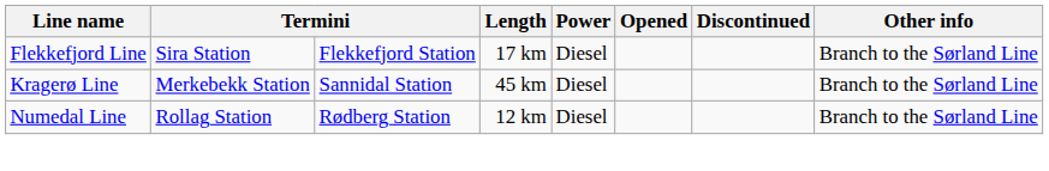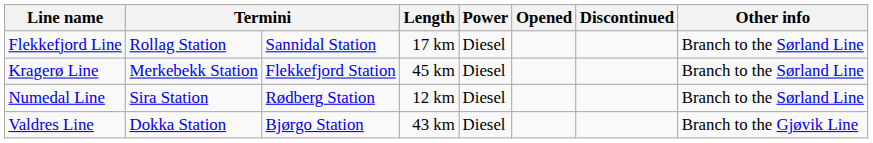Flekkefjord Line | column 2: Sira Station -> Rollag Station
Flekkefjord Line | column 3: Flekkefjord Station -> Sannidal Station
Kragerø Line | column 3: Sannidal Station -> Flekkefjord Station
Numedal Line | column 2: Rollag Station -> Sira Station
+ row: Valdres Line | Dokka Station | Bjørgo Station | 43 km | Diesel | Branch to the Gjøvik Line
